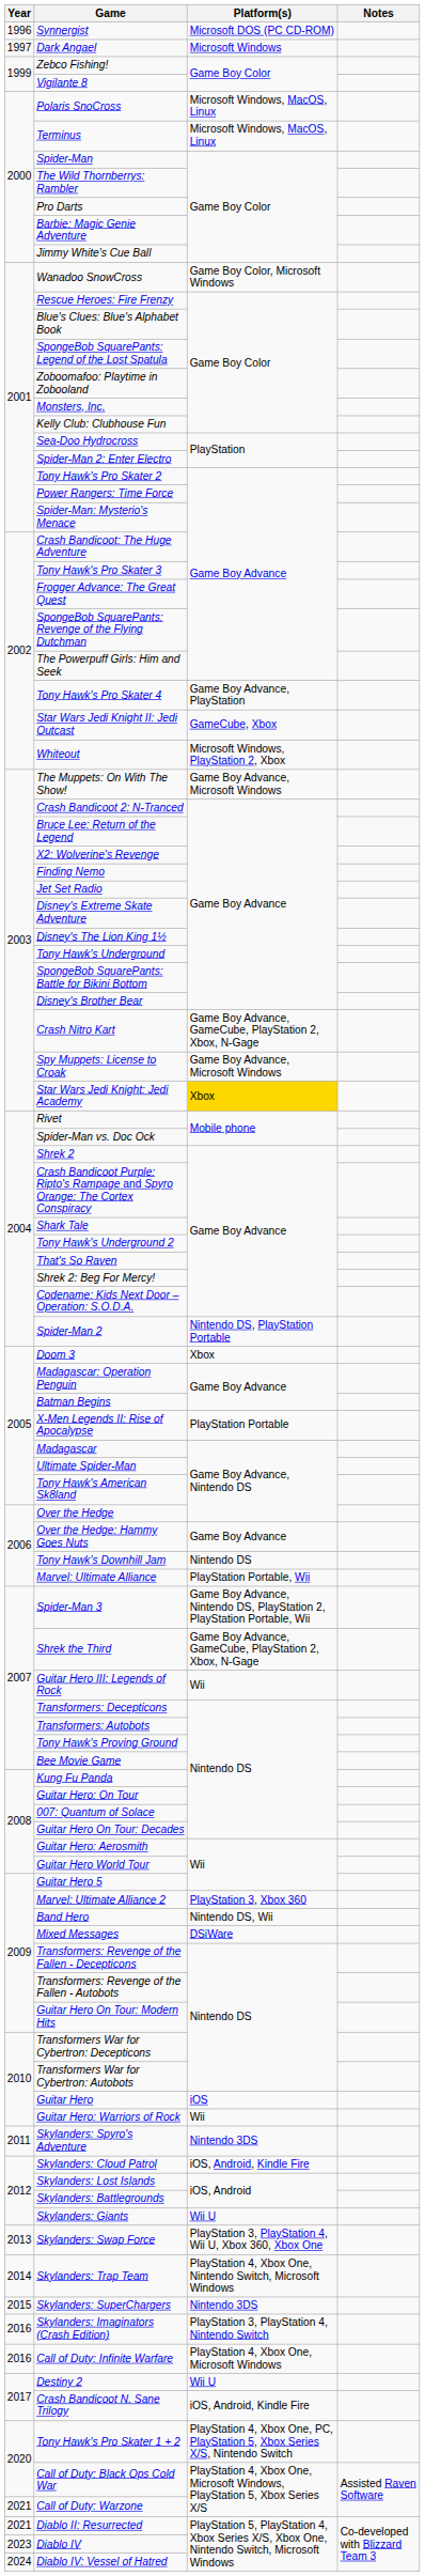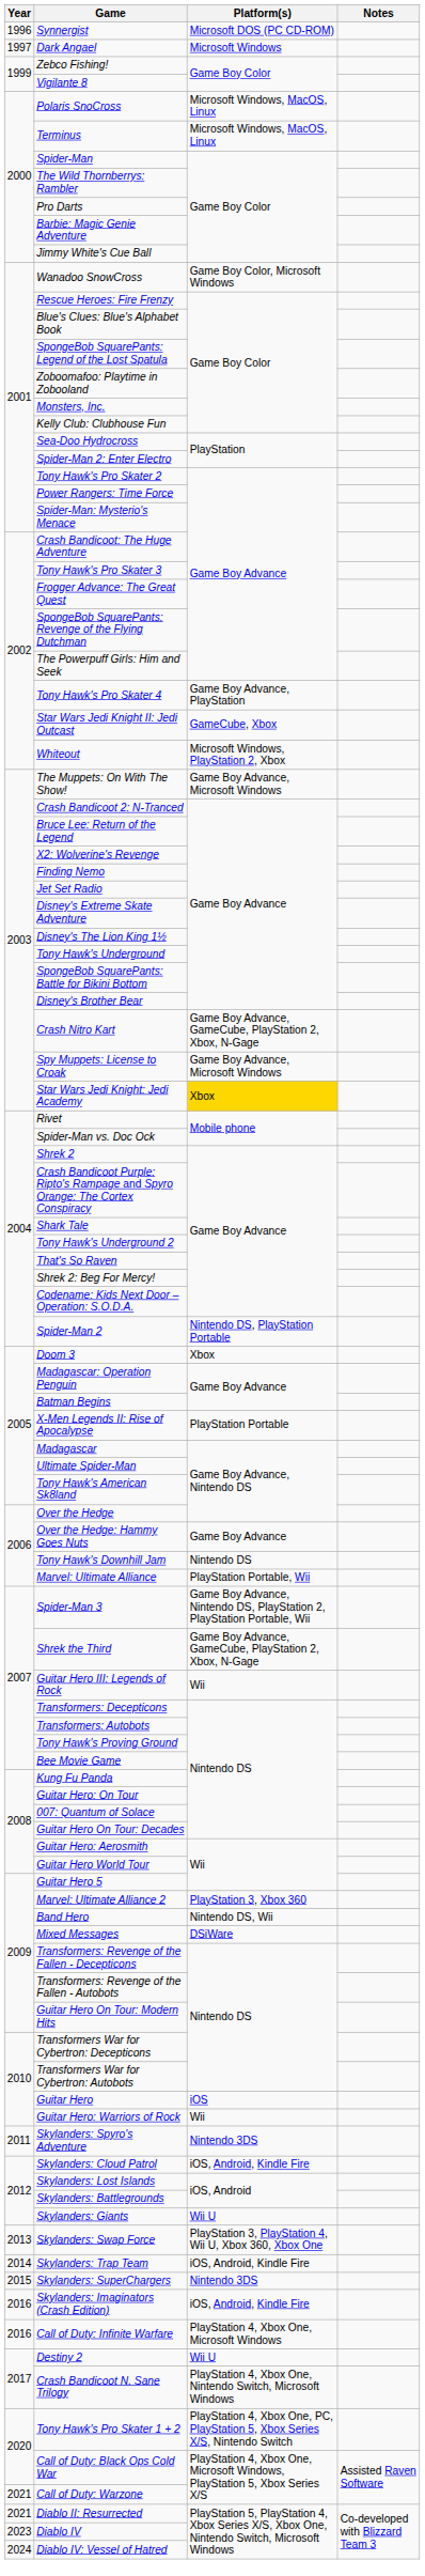Skylanders: Trap Team | Platform(s): PlayStation 4, Xbox One, Nintendo Switch, Microsoft Windows -> iOS, Android, Kindle Fire
Skylanders: Imaginators (Crash Edition) | Platform(s): PlayStation 3, PlayStation 4, Nintendo Switch -> iOS, Android, Kindle Fire
Crash Bandicoot N. Sane Trilogy | Platform(s): iOS, Android, Kindle Fire -> PlayStation 4, Xbox One, Nintendo Switch, Microsoft Windows
